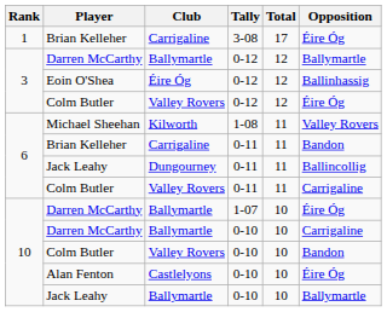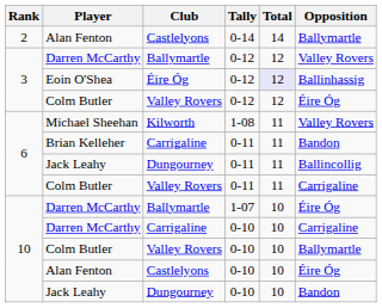- row: 1 | Brian Kelleher | Carrigaline | 3-08 | 17 | Éire Óg
+ row: 2 | Alan Fenton | Castlelyons | 0-14 | 14 | Ballymartle
Darren McCarthy / 0-12 | Opposition: Ballymartle -> Valley Rovers
Eoin O'Shea | Total: no background -> lavender background
Darren McCarthy / 0-10 | Club: Ballymartle -> Carrigaline
Colm Butler / 0-10 | Opposition: Bandon -> Ballymartle
Jack Leahy / 0-10 | Club: Ballymartle -> Dungourney
Jack Leahy / 0-10 | Opposition: Ballymartle -> Bandon
